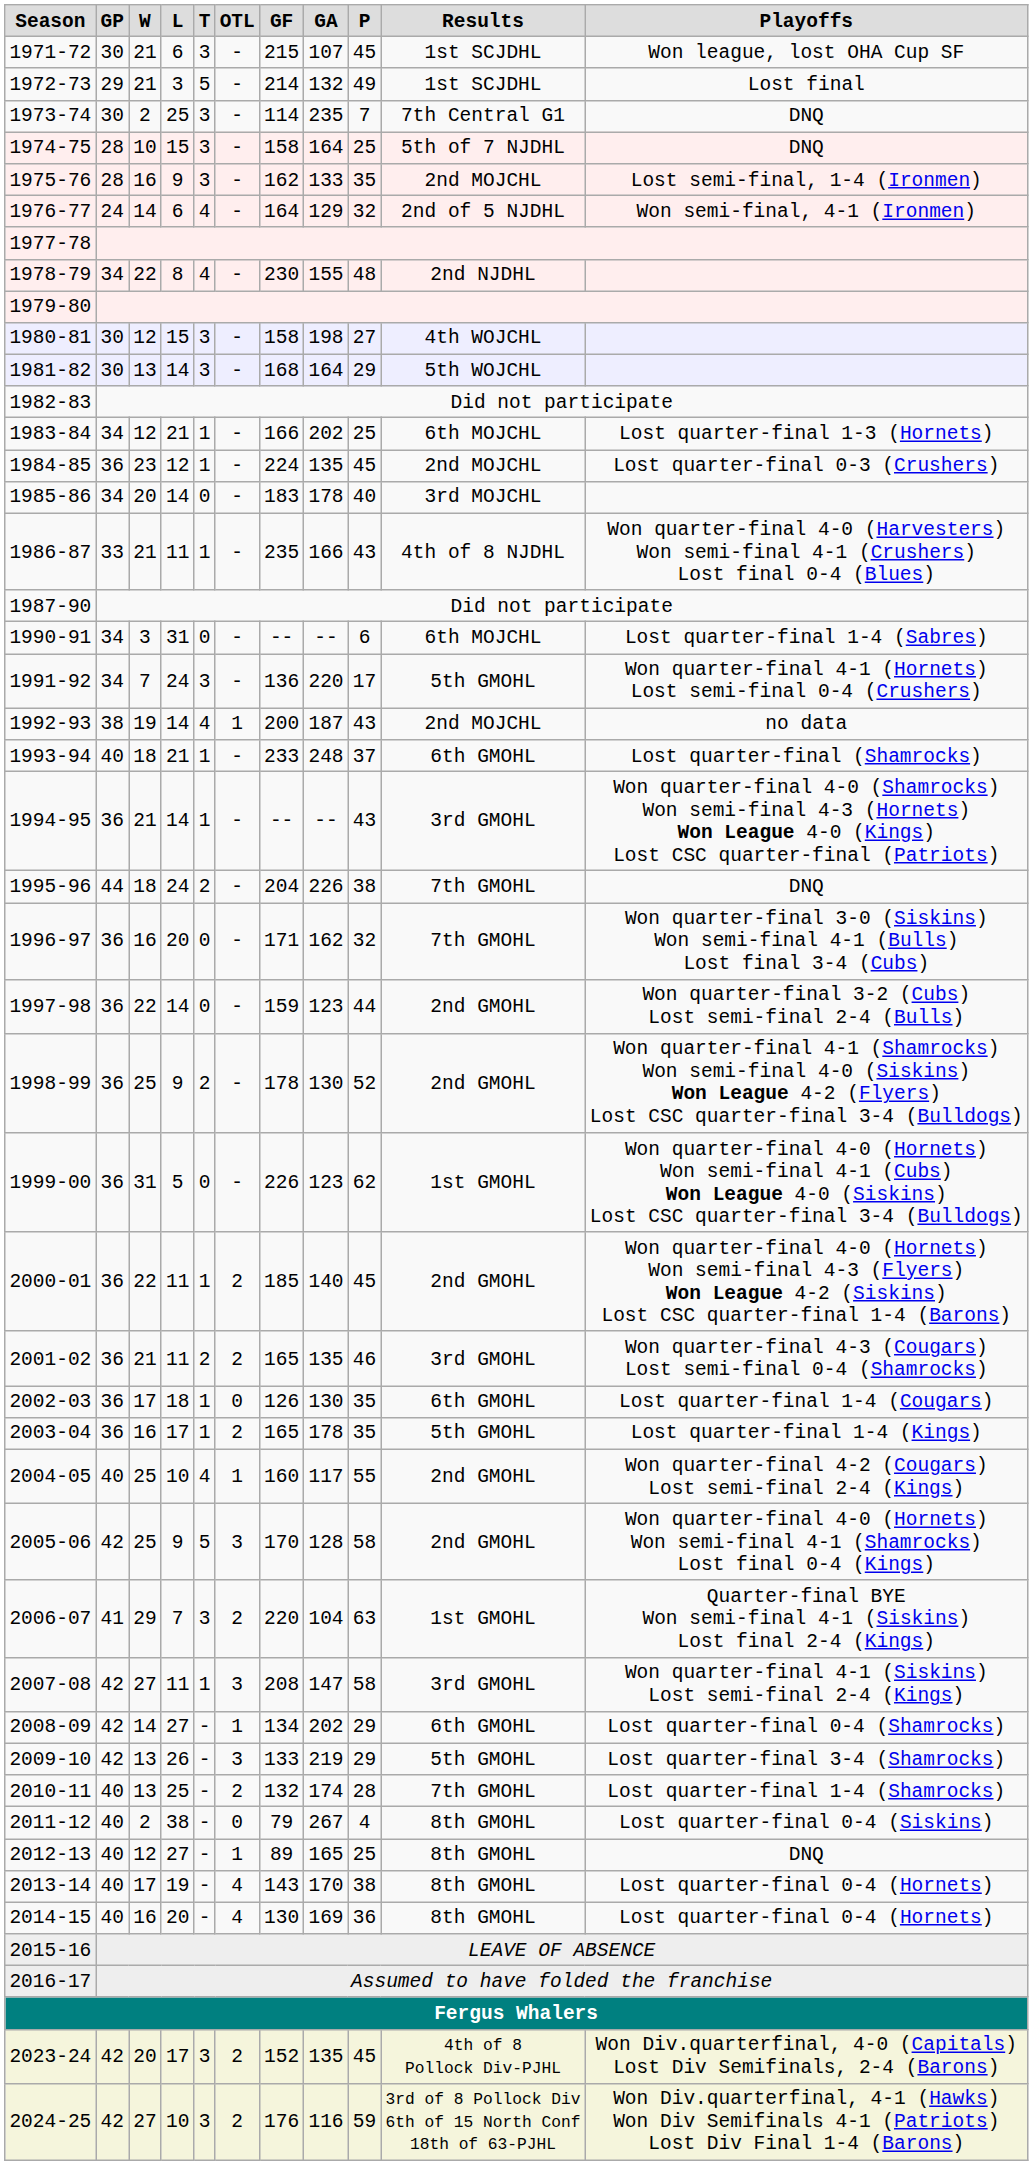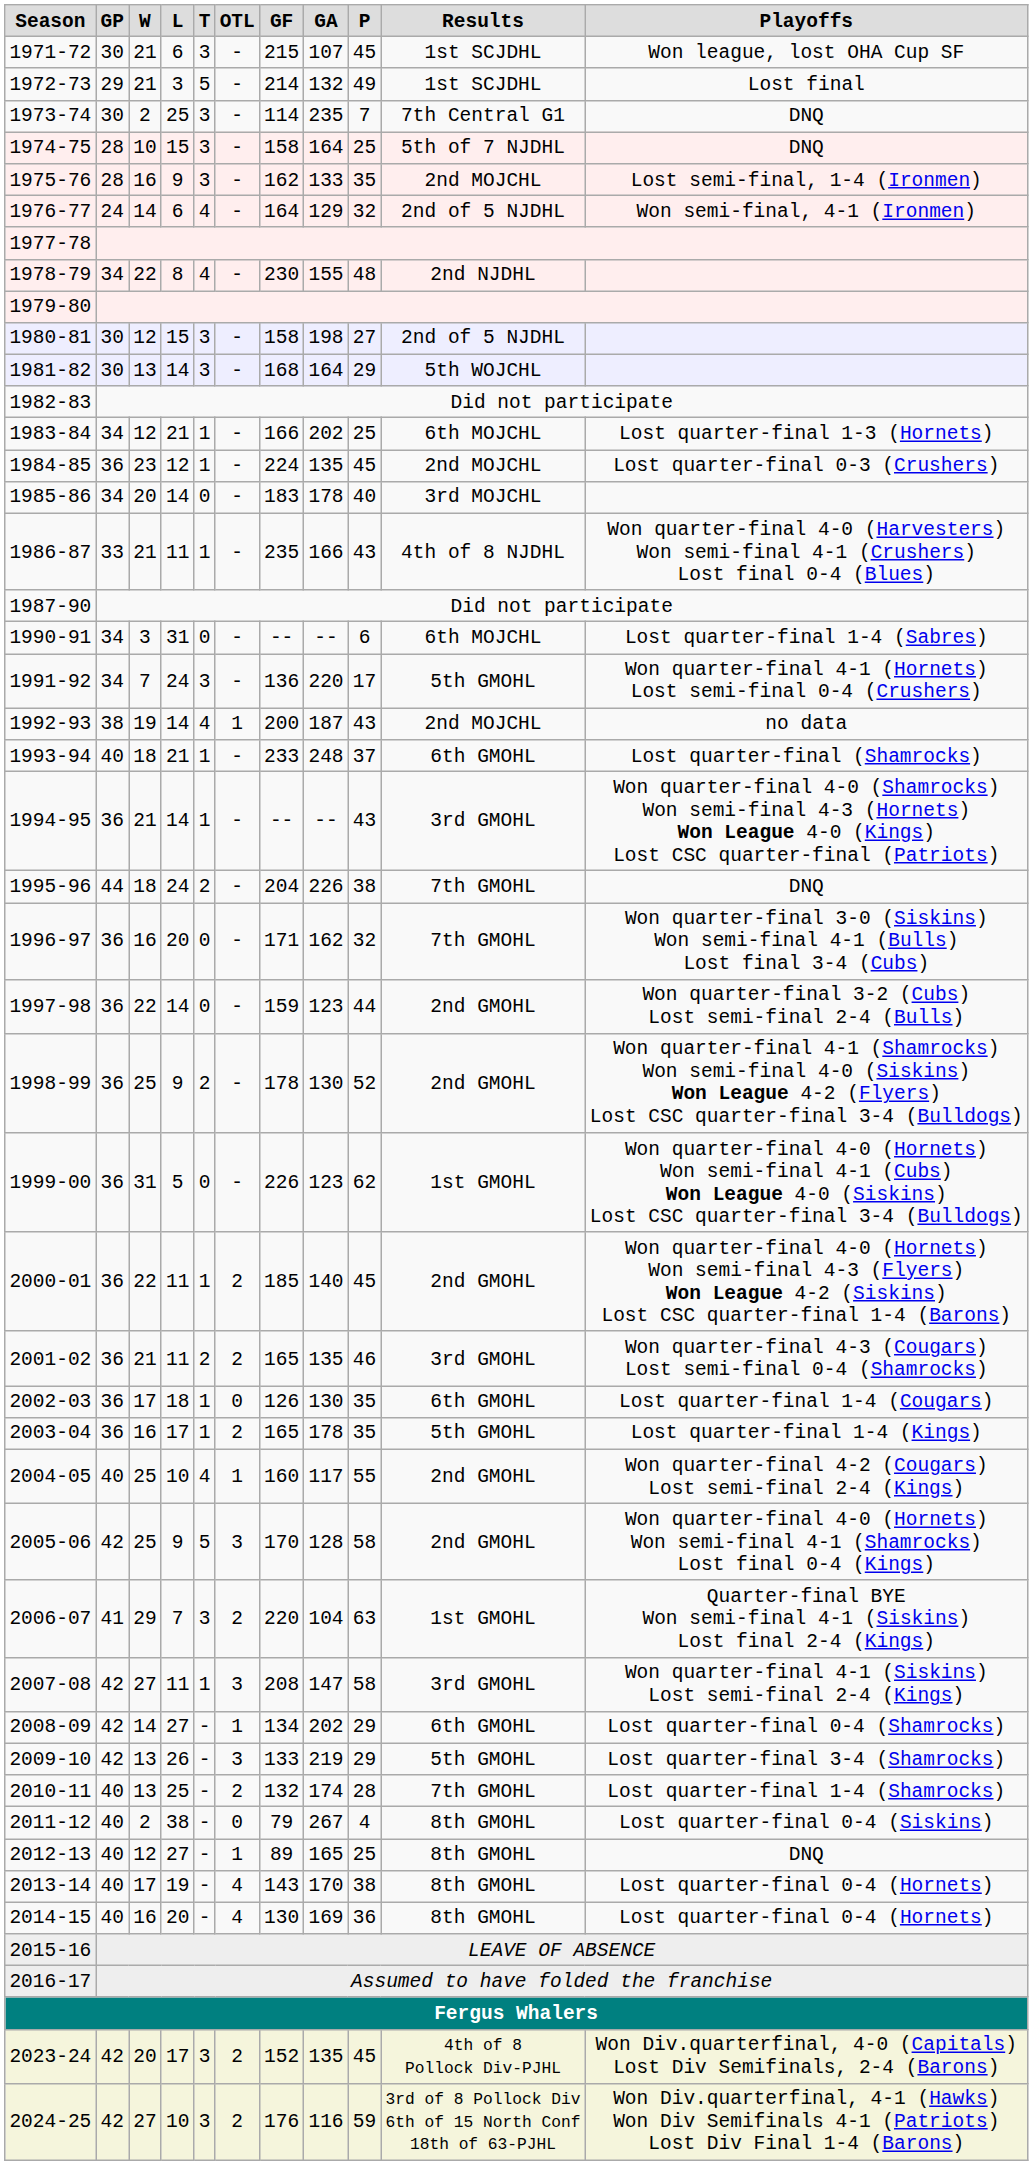1980-81 | Results: 4th WOJCHL -> 2nd of 5 NJDHL
